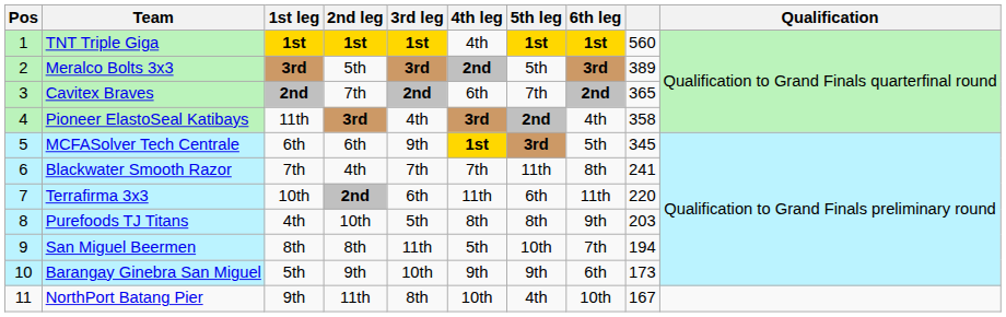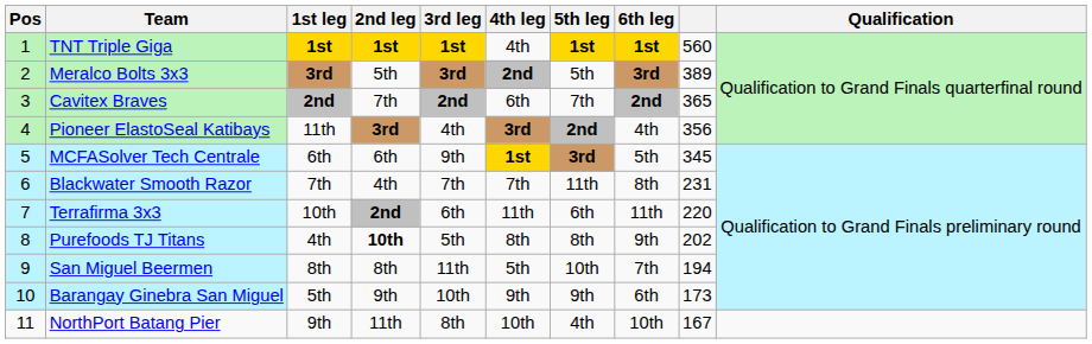Pioneer ElastoSeal Katibays | column 9: 358 -> 356
Blackwater Smooth Razor | column 9: 241 -> 231
Purefoods TJ Titans | 2nd leg: normal -> bold
Purefoods TJ Titans | column 9: 203 -> 202
